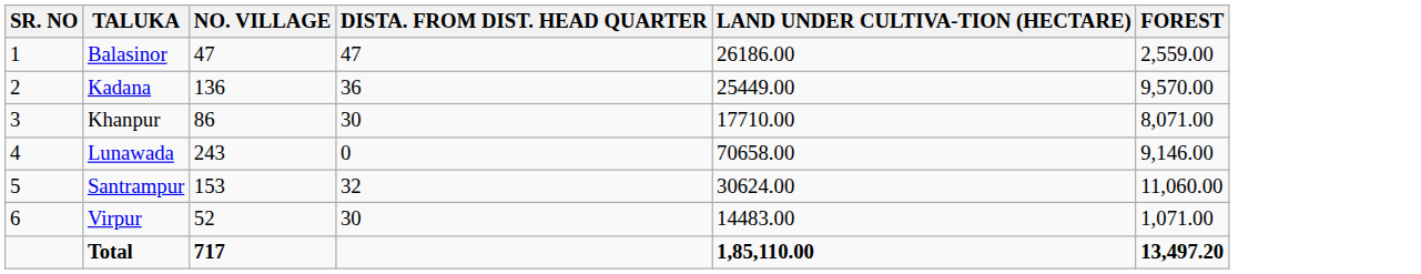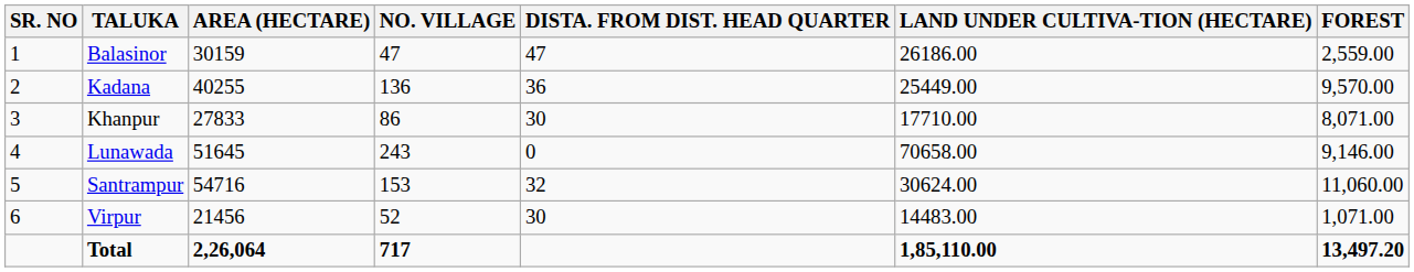+ column: AREA (HECTARE) | 30159 | 40255 | 27833 | 51645 | 54716 | 21456 | 2,26,064
